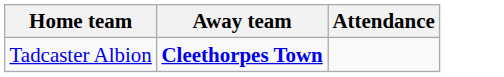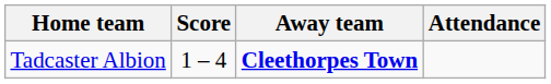+ column: Score | 1 – 4
